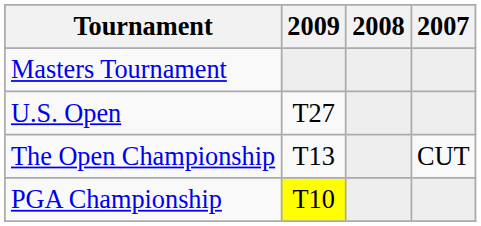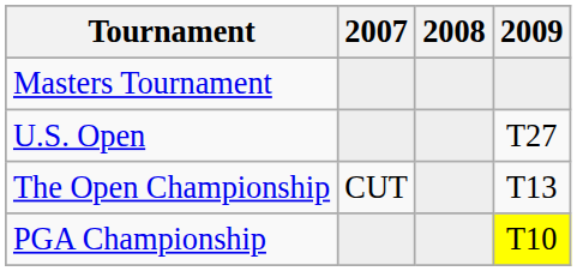columns swapped: 2007 <-> 2009
